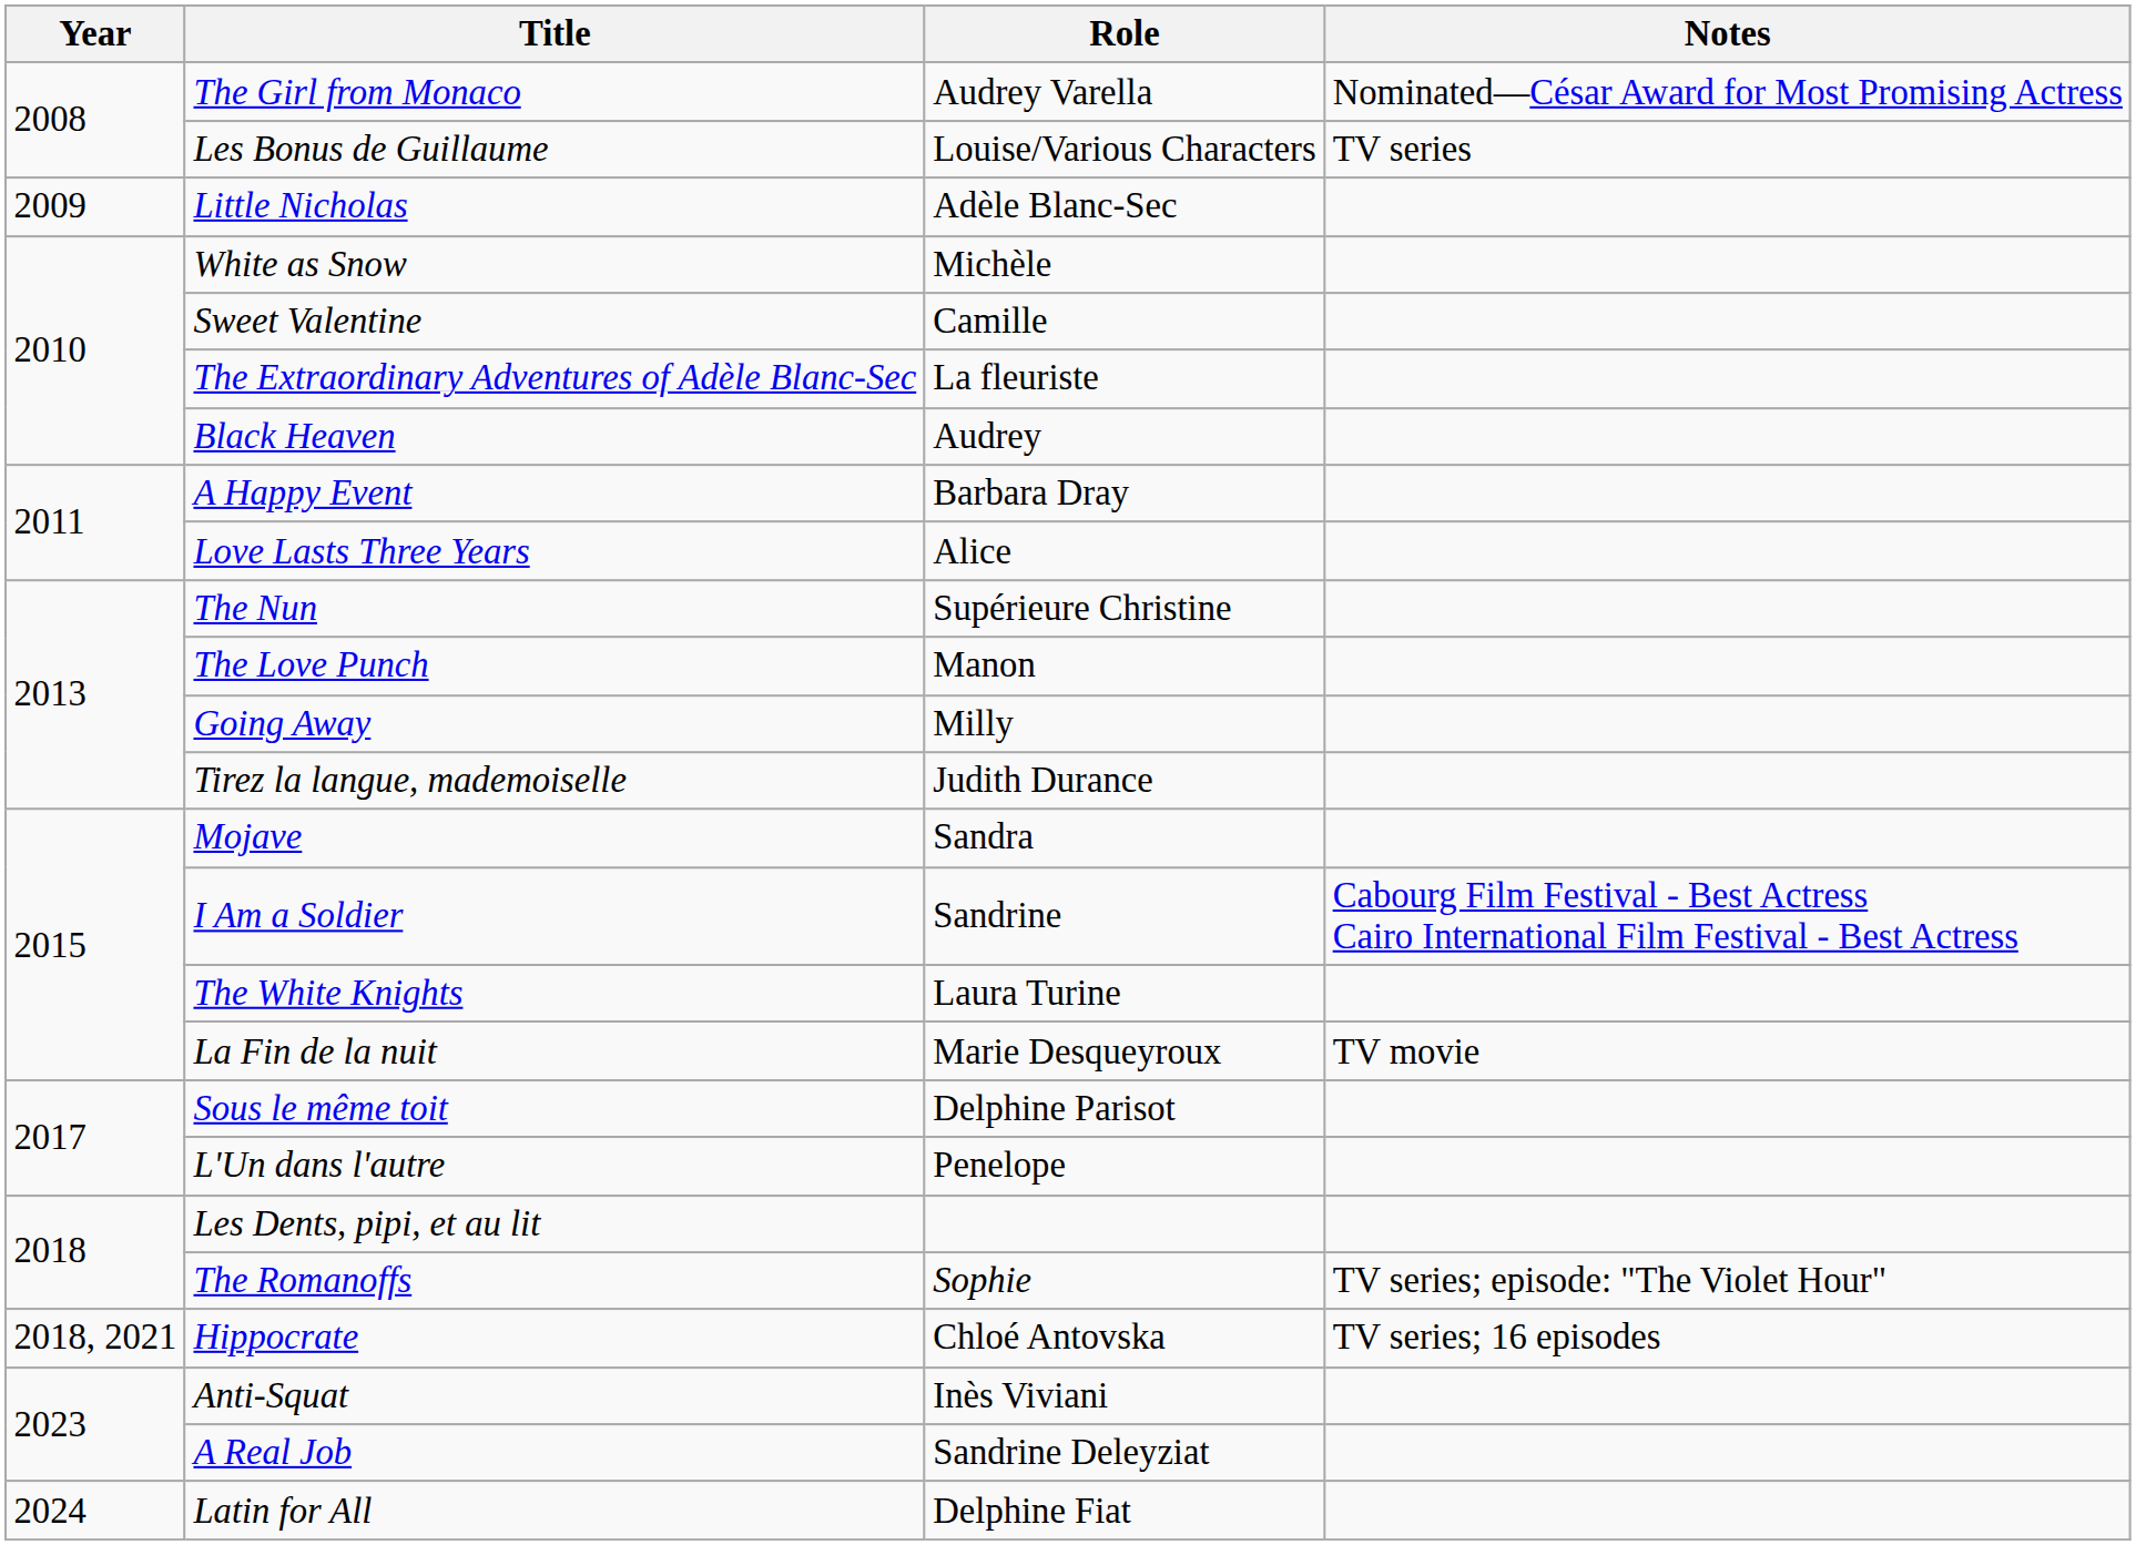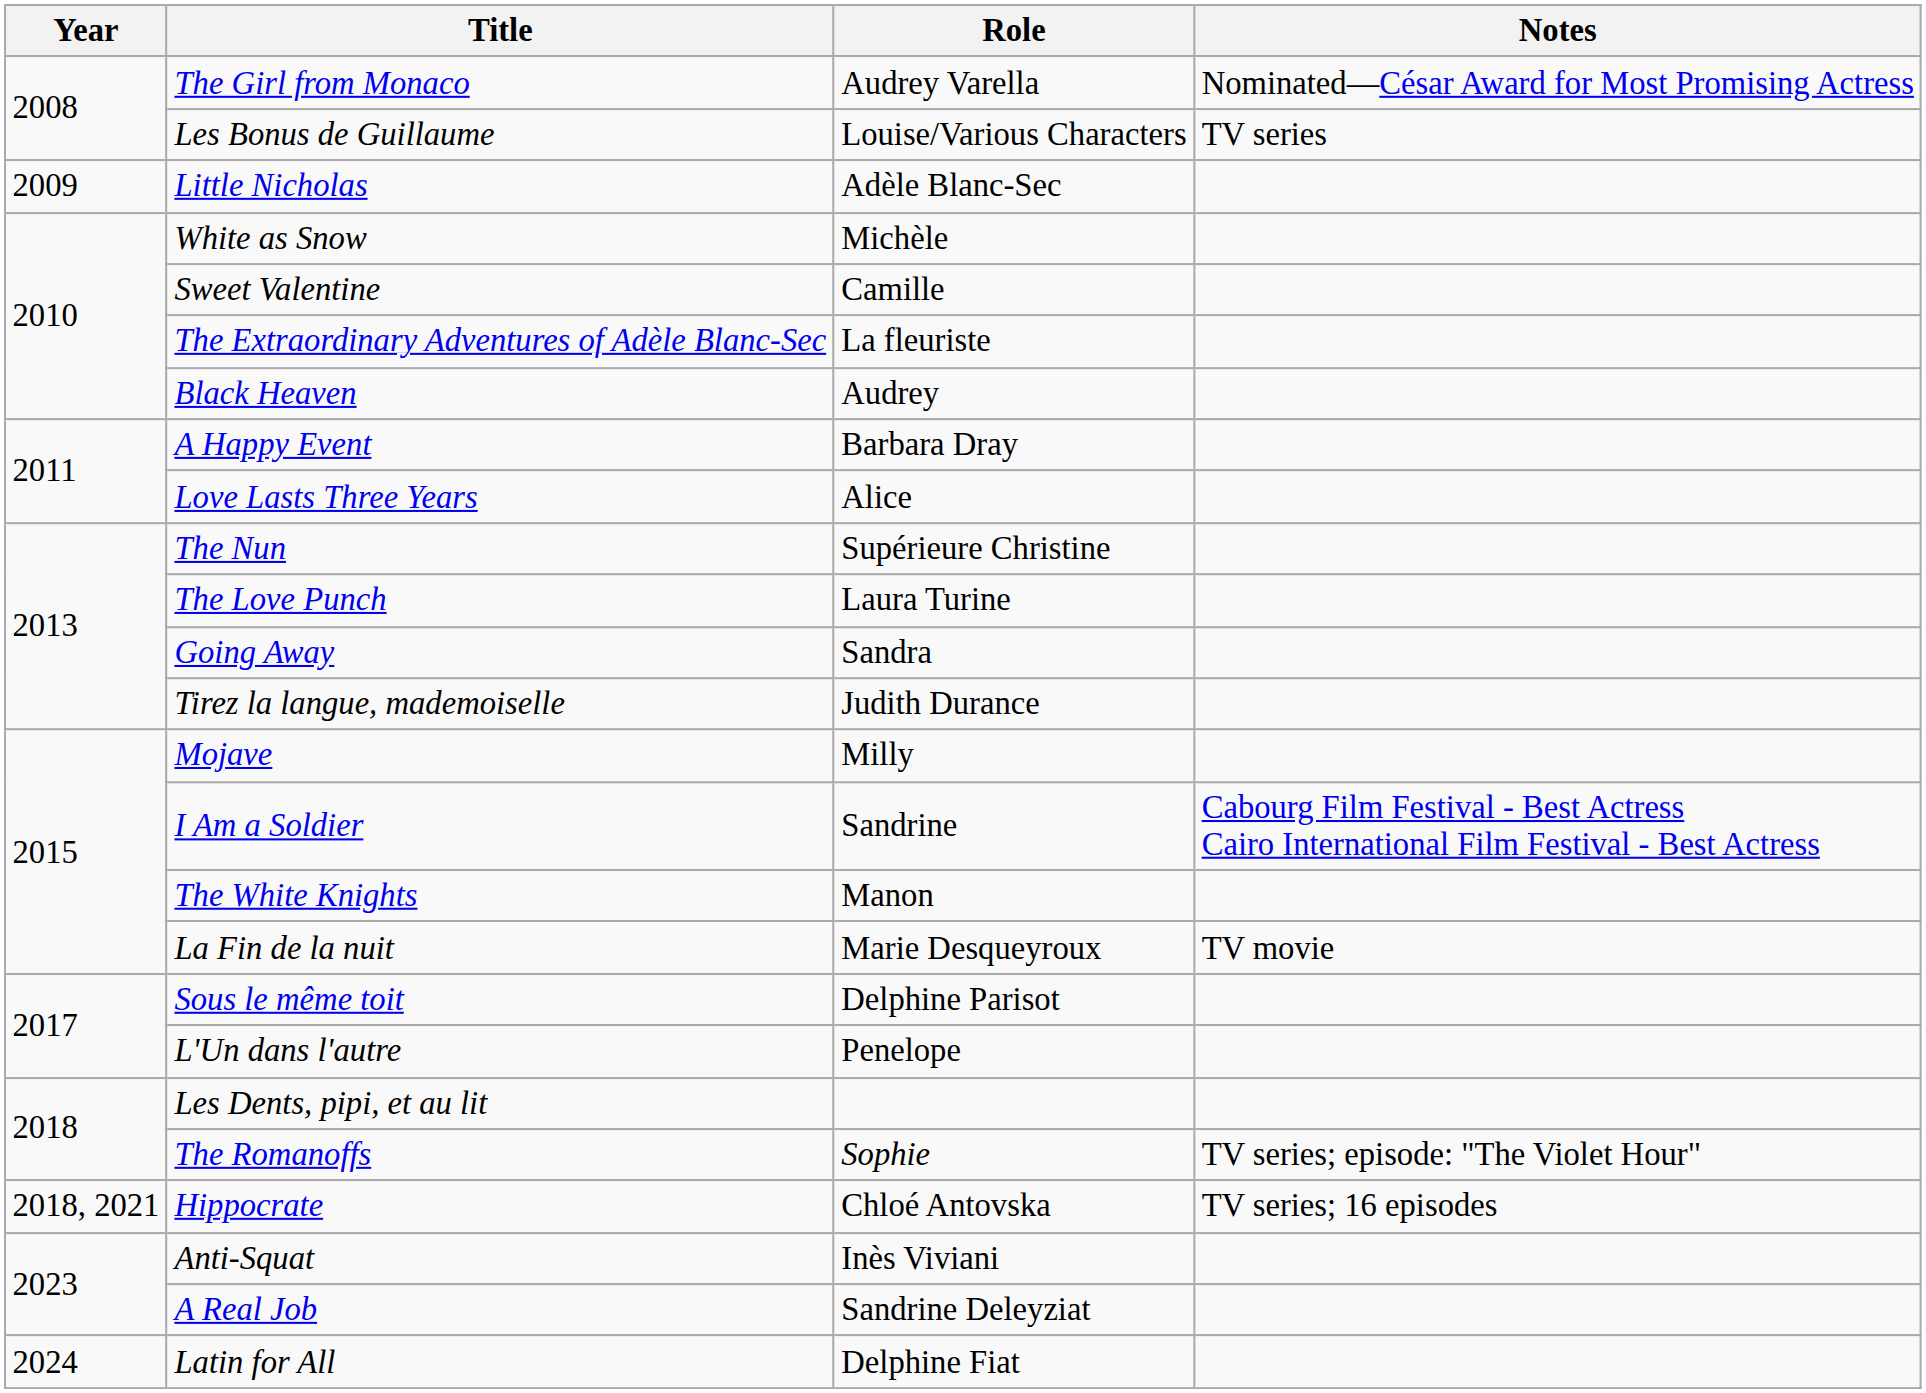The Love Punch | Role: Manon -> Laura Turine
Going Away | Role: Milly -> Sandra
Mojave | Role: Sandra -> Milly
The White Knights | Role: Laura Turine -> Manon
